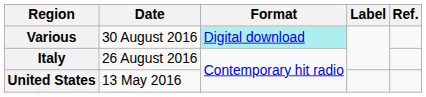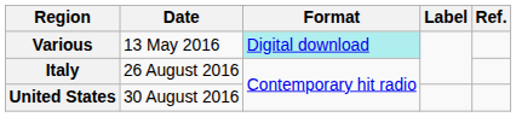Various | Date: 30 August 2016 -> 13 May 2016
United States | Date: 13 May 2016 -> 30 August 2016
